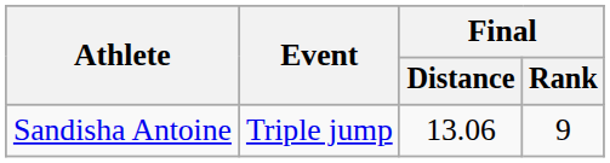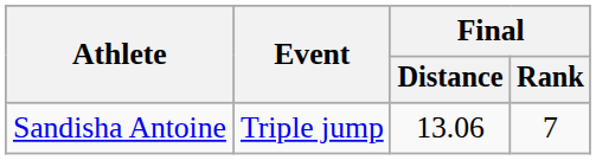Sandisha Antoine | Final / Rank: 9 -> 7
